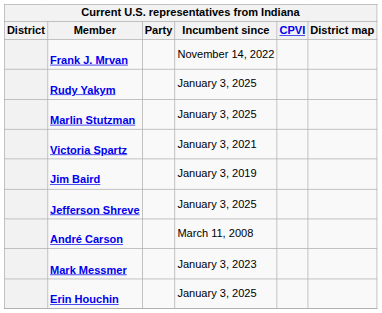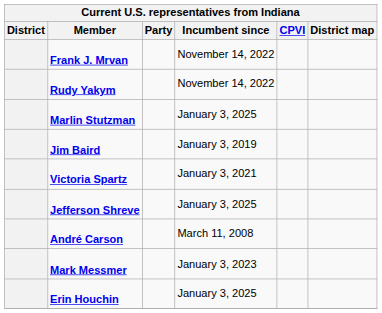Rudy Yakym | Incumbent since: January 3, 2025 -> November 14, 2022
rows swapped: Jim Baird <-> Victoria Spartz
